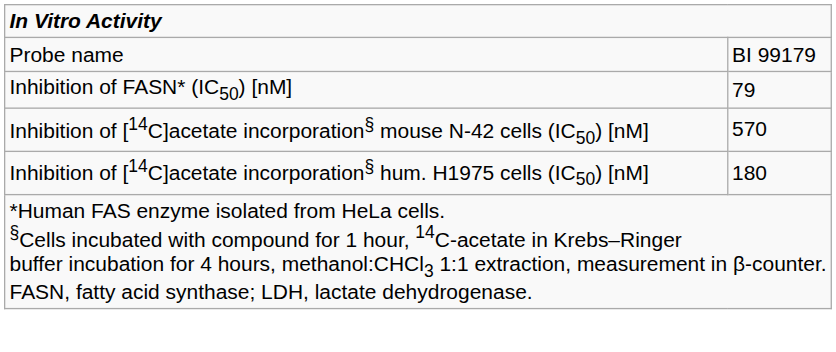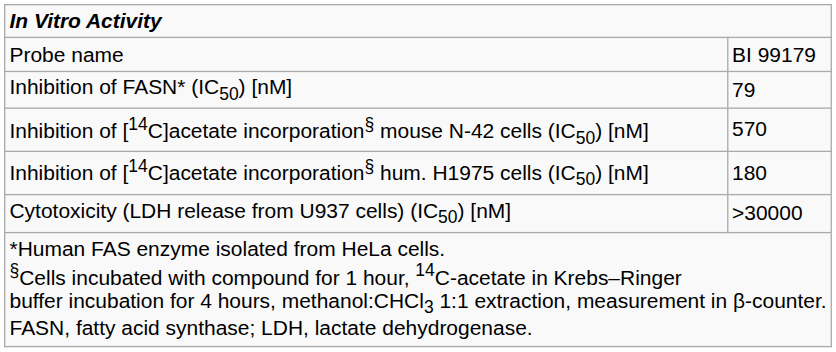+ row: Cytotoxicity (LDH release from U937 cells) (IC50) [nM] | >30000
